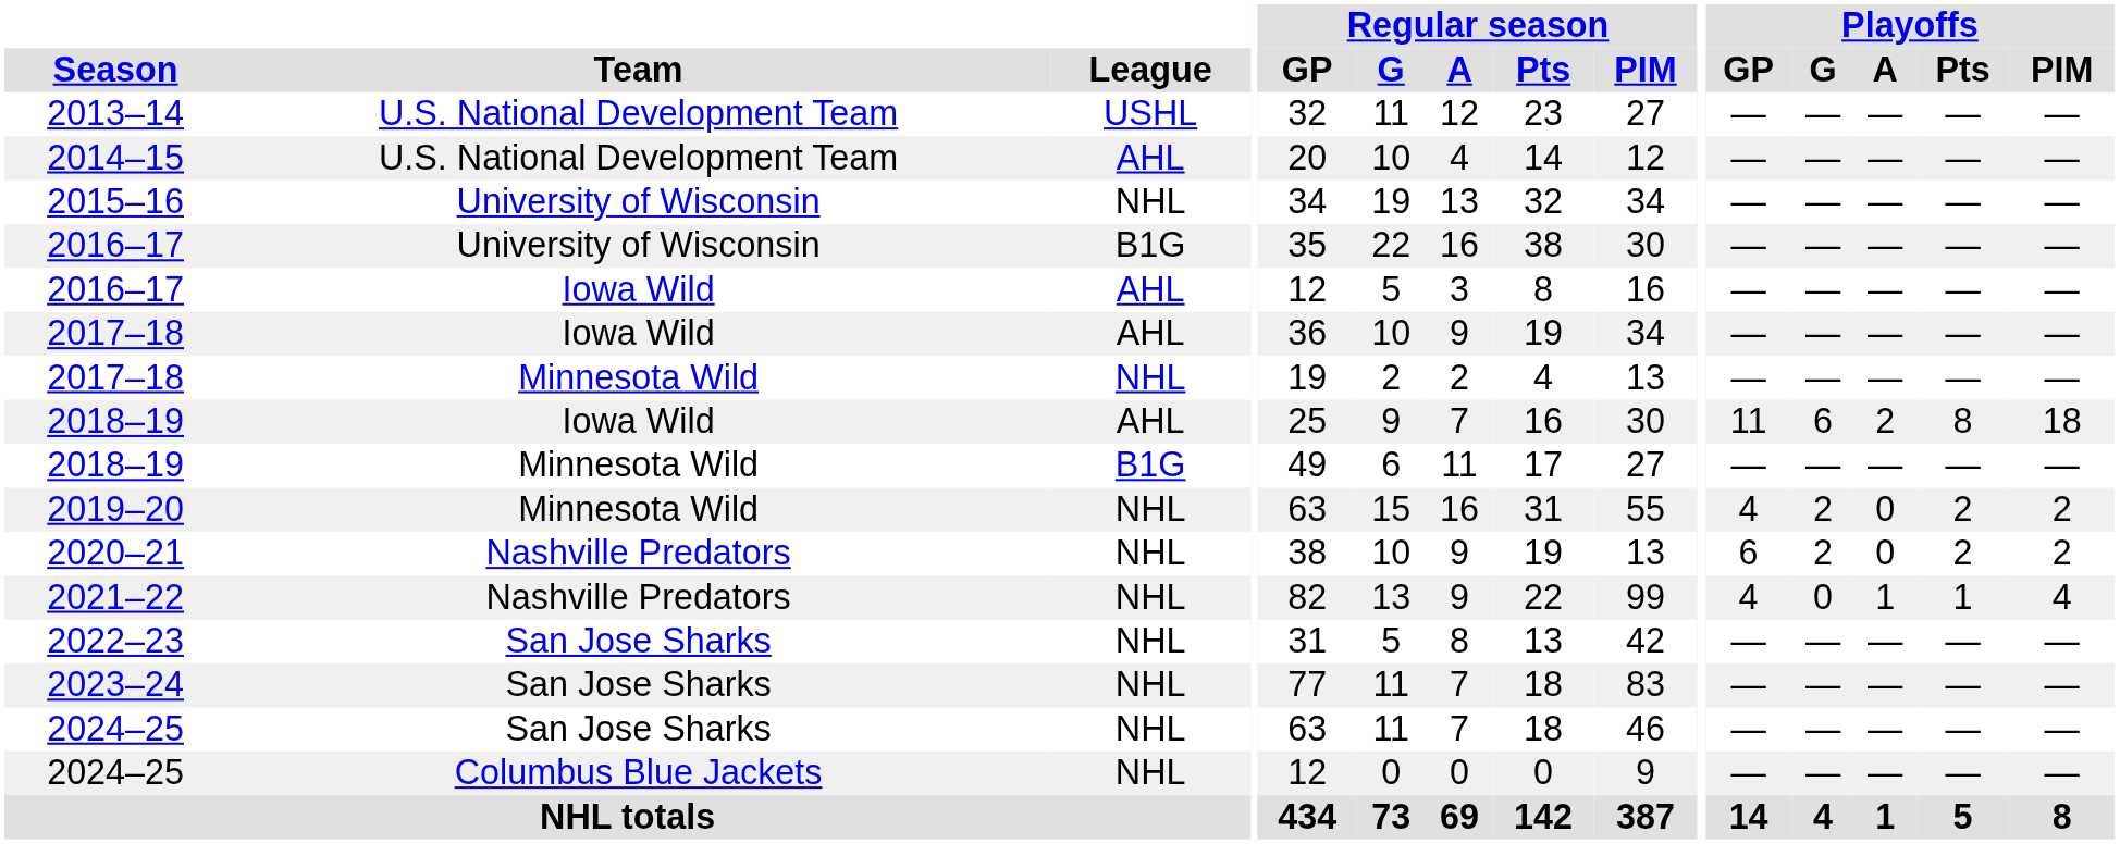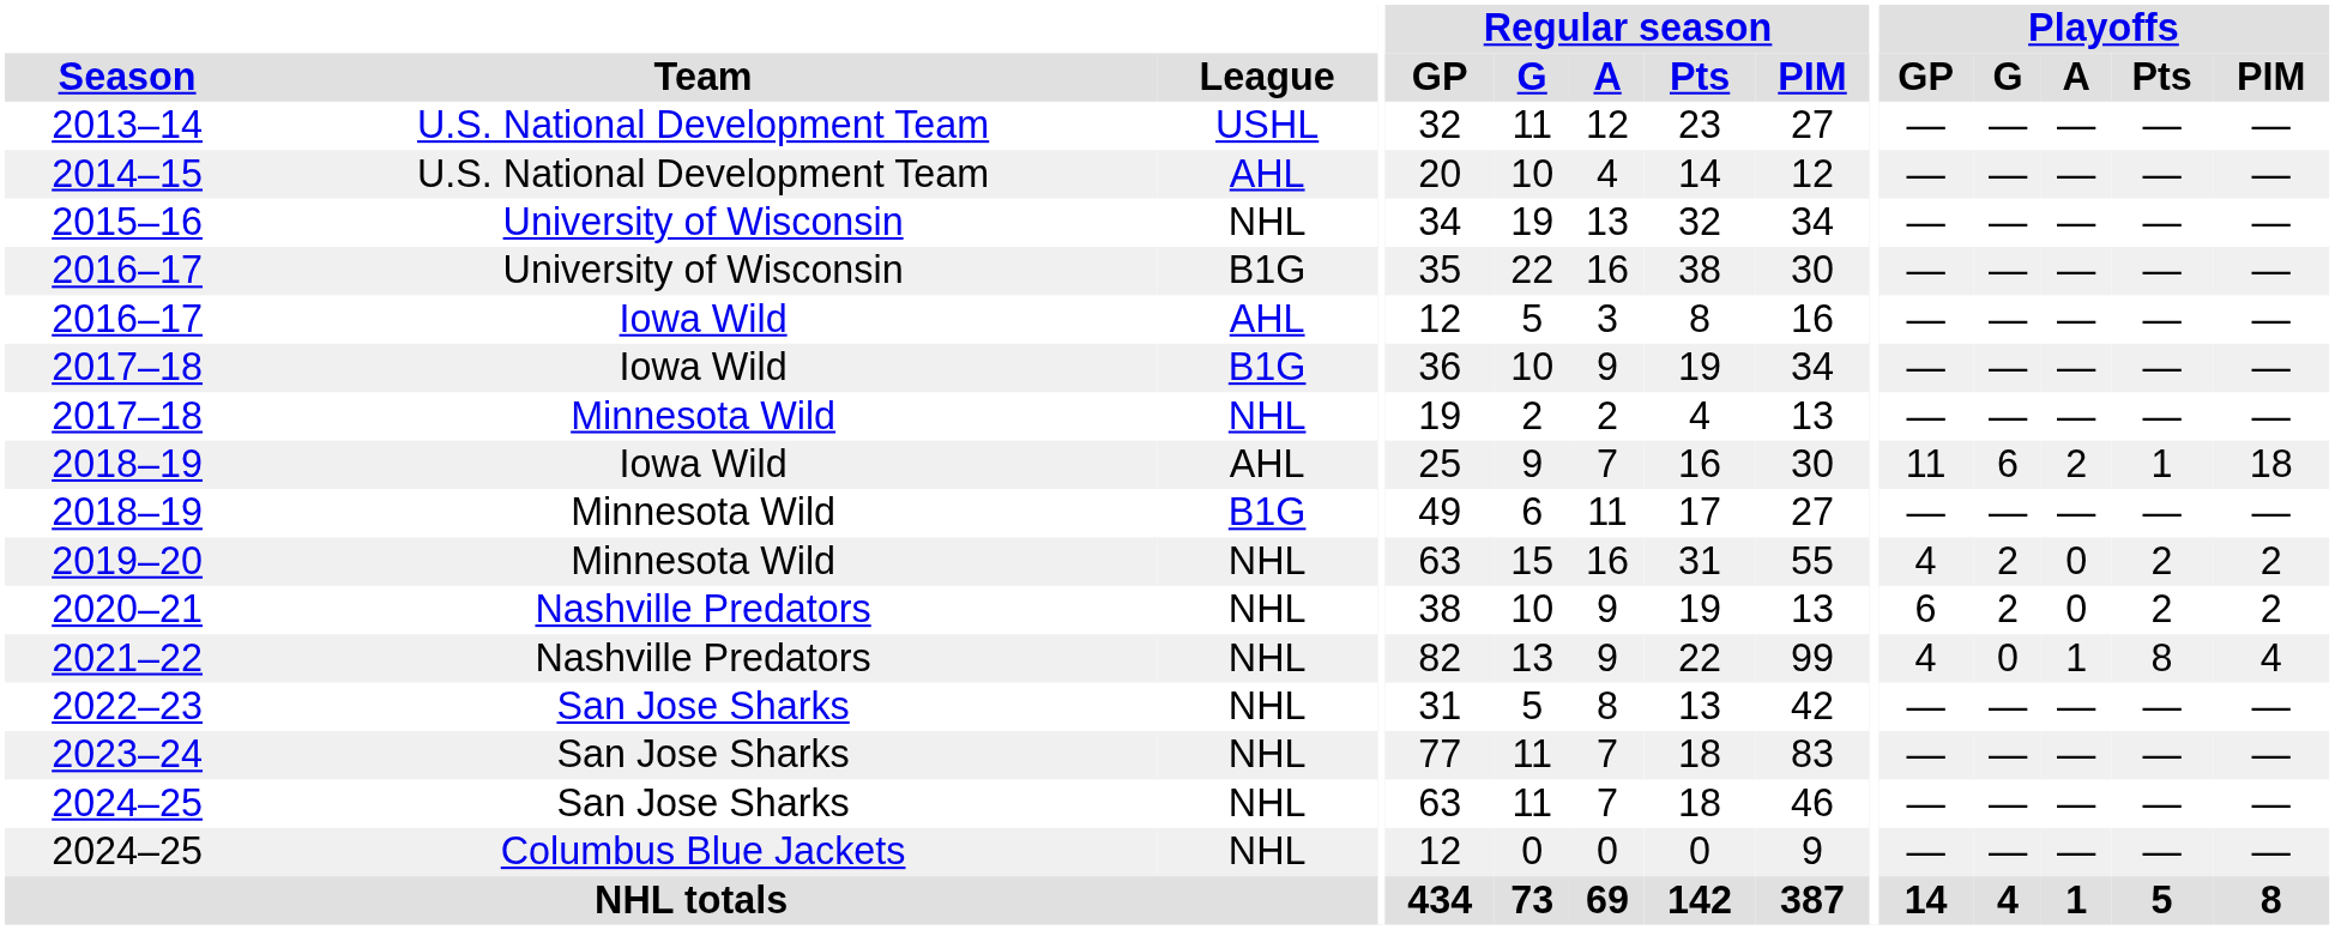2017–18 / Iowa Wild | League: AHL -> B1G
2018–19 / Iowa Wild | Playoffs / Pts: 8 -> 1
2021–22 | Playoffs / Pts: 1 -> 8
